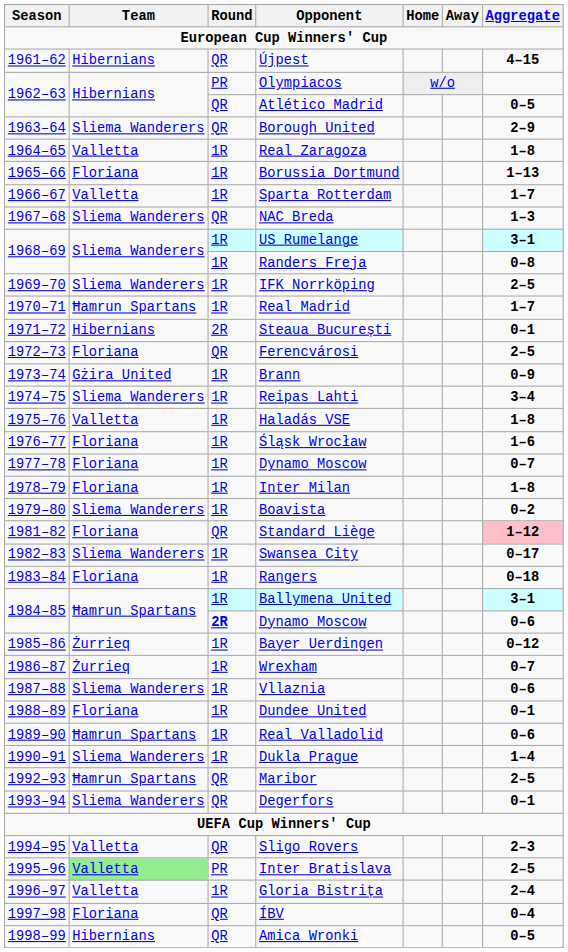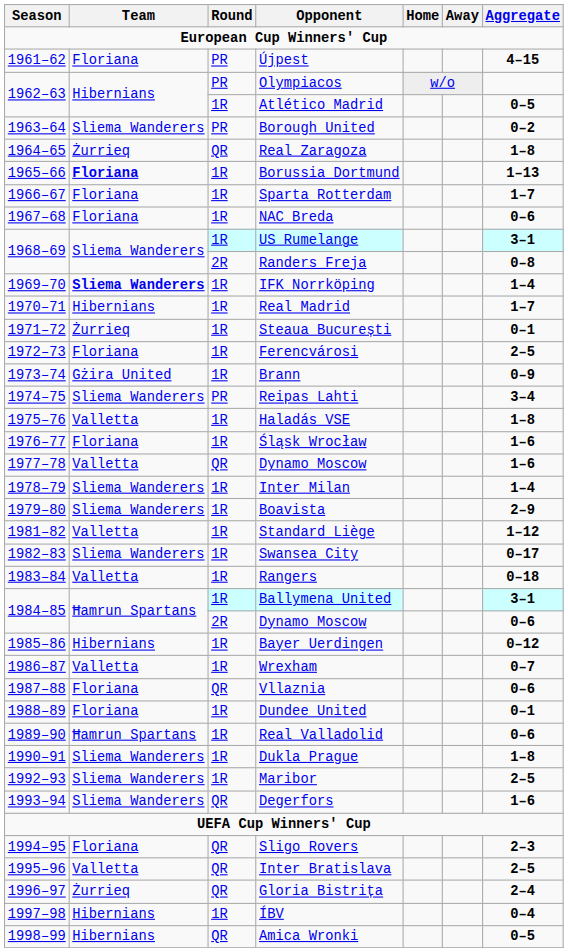Újpest | Team: Hibernians -> Floriana
Újpest | Round: QR -> PR
Atlético Madrid | Round: QR -> 1R
Borough United | Round: QR -> PR
Borough United | Aggregate: 2–9 -> 0–2
Real Zaragoza | Team: Valletta -> Żurrieq
Real Zaragoza | Round: 1R -> QR
Borussia Dortmund | Team: normal -> bold
Sparta Rotterdam | Team: Valletta -> Floriana
NAC Breda | Team: Sliema Wanderers -> Floriana
NAC Breda | Round: QR -> 1R
NAC Breda | Aggregate: 1–3 -> 0–6
Randers Freja | Round: 1R -> 2R
IFK Norrköping | Team: normal -> bold
IFK Norrköping | Aggregate: 2–5 -> 1–4
Real Madrid | Team: Ħamrun Spartans -> Hibernians
Steaua București | Team: Hibernians -> Żurrieq
Steaua București | Round: 2R -> 1R
Ferencvárosi | Round: QR -> 1R
Reipas Lahti | Round: 1R -> PR
1977–78 / Dynamo Moscow | Team: Floriana -> Valletta
1977–78 / Dynamo Moscow | Round: 1R -> QR
1977–78 / Dynamo Moscow | Aggregate: 0–7 -> 1–6
Inter Milan | Team: Floriana -> Sliema Wanderers
Inter Milan | Aggregate: 1–8 -> 1–4
Boavista | Aggregate: 0–2 -> 2–9
Standard Liège | Team: Floriana -> Valletta
Standard Liège | Round: QR -> 1R
Standard Liège | Aggregate: pink background -> no background
Rangers | Team: Floriana -> Valletta
1984–85 / Dynamo Moscow | Round: bold -> normal
Bayer Uerdingen | Team: Żurrieq -> Hibernians
Wrexham | Team: Żurrieq -> Valletta
Vllaznia | Team: Sliema Wanderers -> Floriana
Vllaznia | Round: 1R -> QR
Dukla Prague | Aggregate: 1–4 -> 1–8
Maribor | Team: Ħamrun Spartans -> Sliema Wanderers
Maribor | Round: QR -> 1R
Degerfors | Aggregate: 0–1 -> 1–6
Sligo Rovers | Team: Valletta -> Floriana
Inter Bratislava | Team: lightgreen background -> no background
Inter Bratislava | Round: PR -> QR
Gloria Bistrița | Team: Valletta -> Żurrieq
Gloria Bistrița | Round: 1R -> QR
ÍBV | Team: Floriana -> Hibernians
ÍBV | Round: QR -> 1R
